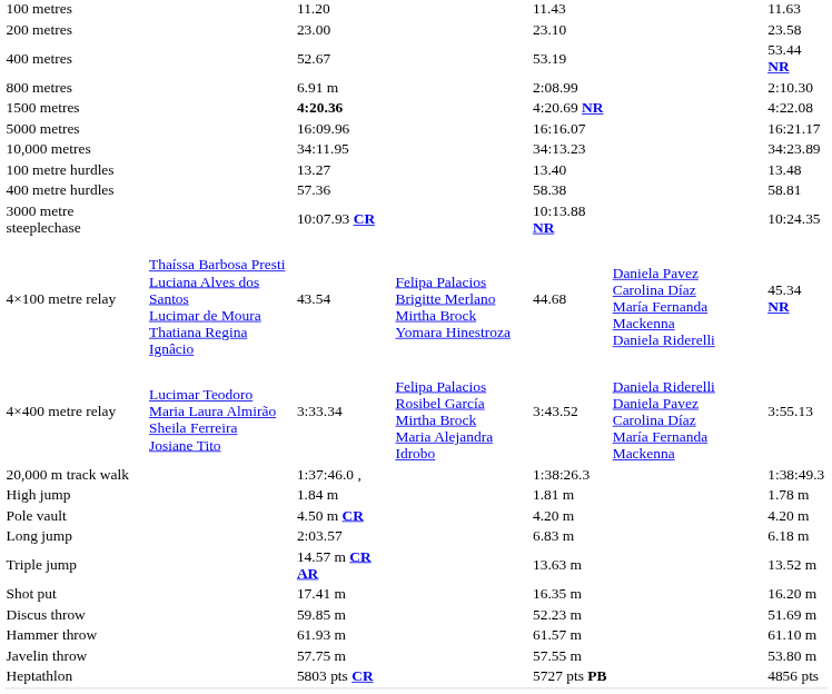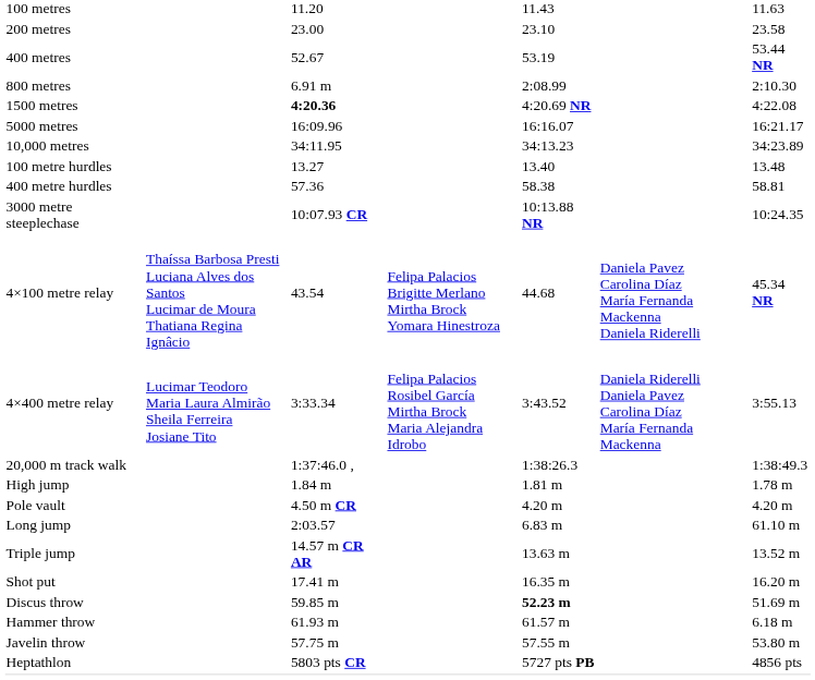Long jump | column 7: 6.18 m -> 61.10 m
Discus throw | column 5: normal -> bold
Hammer throw | column 7: 61.10 m -> 6.18 m
